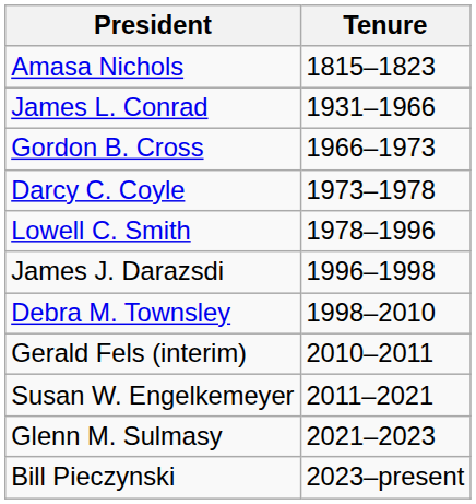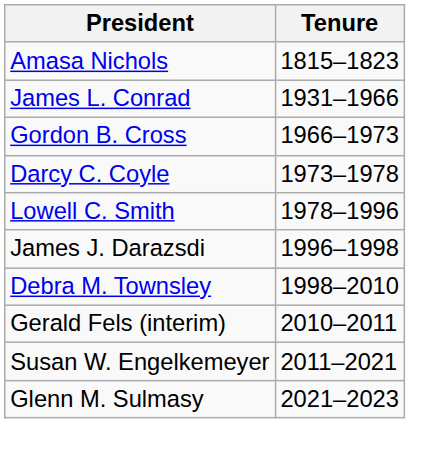- row: Bill Pieczynski | 2023–present
